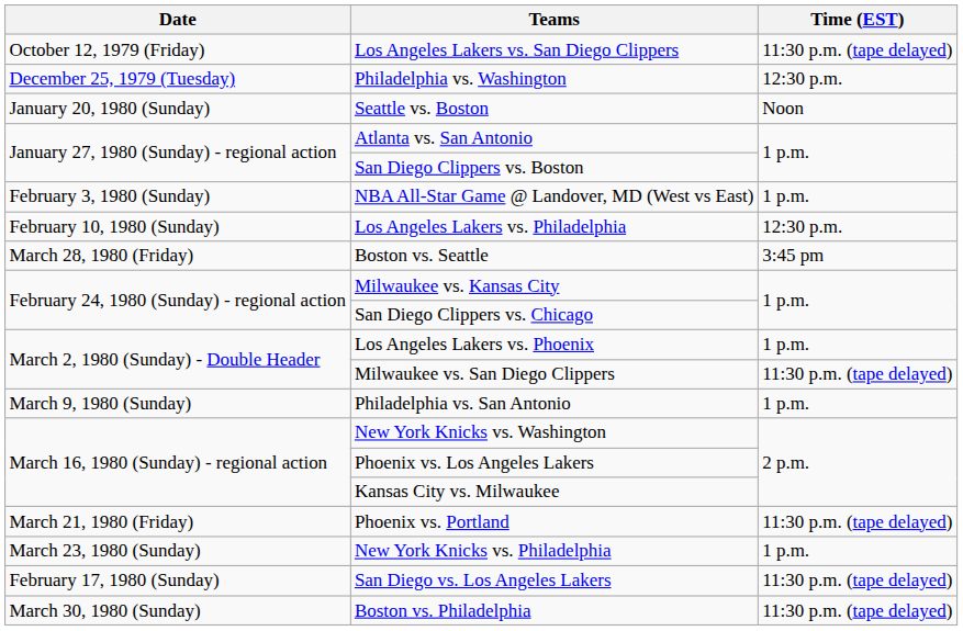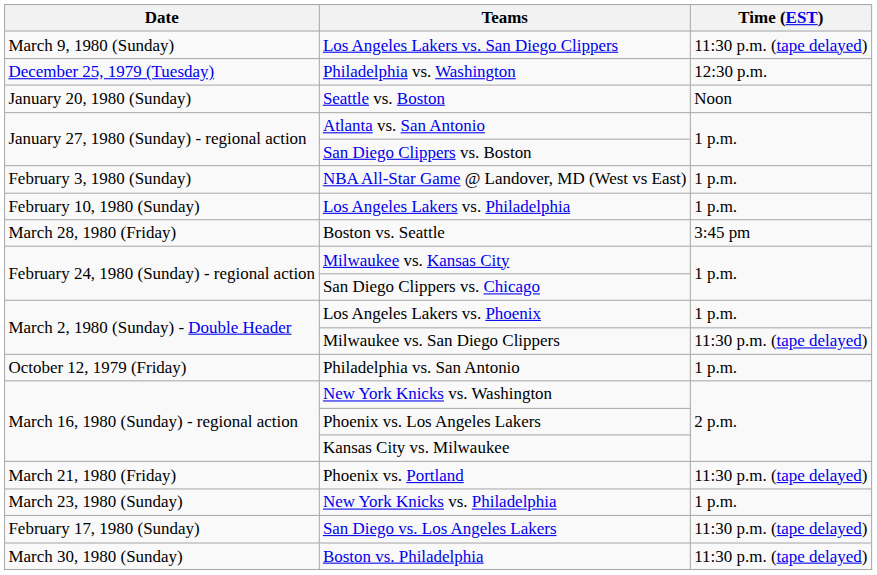Los Angeles Lakers vs. San Diego Clippers | Date: October 12, 1979 (Friday) -> March 9, 1980 (Sunday)
Los Angeles Lakers vs. Philadelphia | Time (EST): 12:30 p.m. -> 1 p.m.
Philadelphia vs. San Antonio | Date: March 9, 1980 (Sunday) -> October 12, 1979 (Friday)
